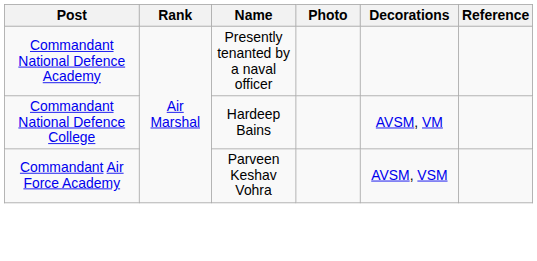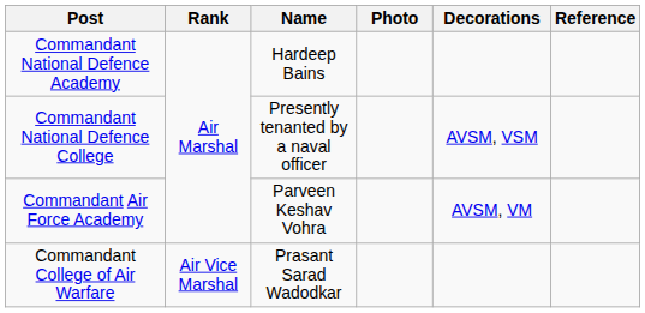Commandant National Defence Academy | Name: Presently tenanted by a naval officer -> Hardeep Bains
Commandant National Defence College | Name: Hardeep Bains -> Presently tenanted by a naval officer
Commandant National Defence College | Decorations: AVSM, VM -> AVSM, VSM
Commandant Air Force Academy | Decorations: AVSM, VSM -> AVSM, VM
+ row: Commandant College of Air Warfare | Air Vice Marshal | Prasant Sarad Wadodkar
